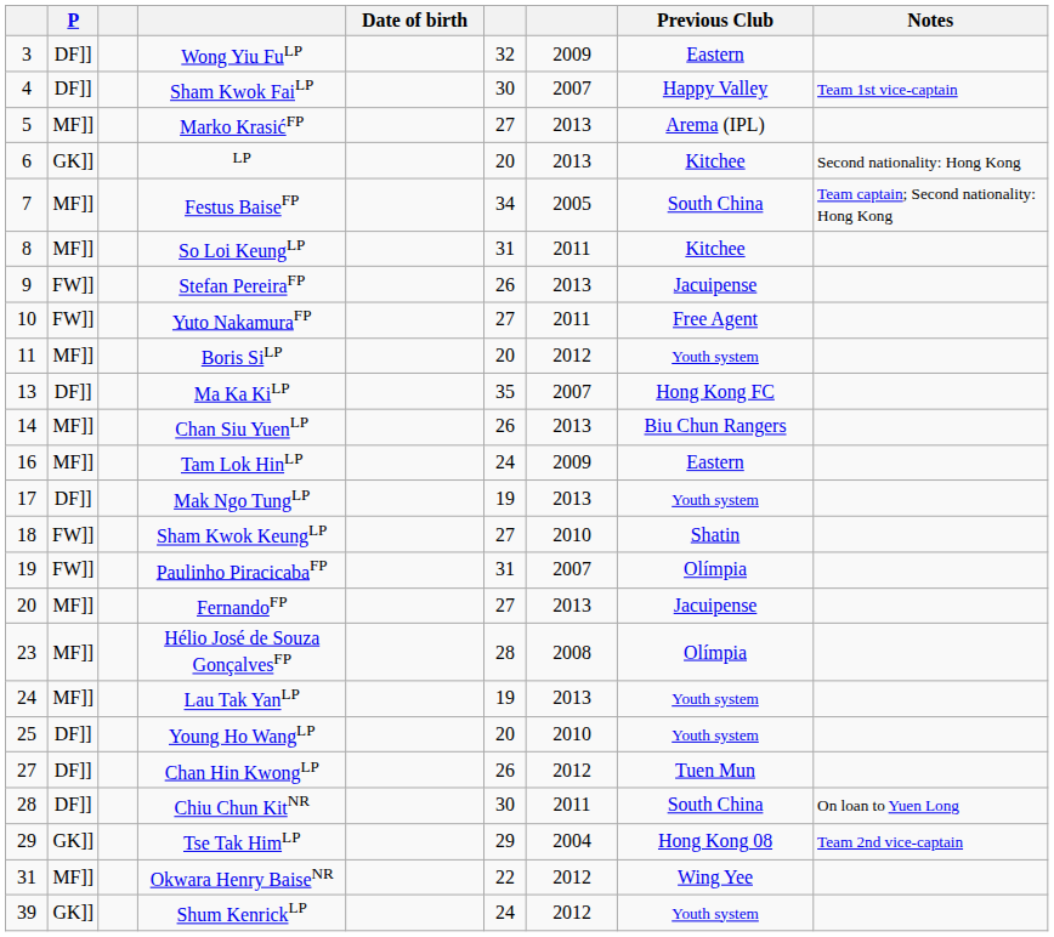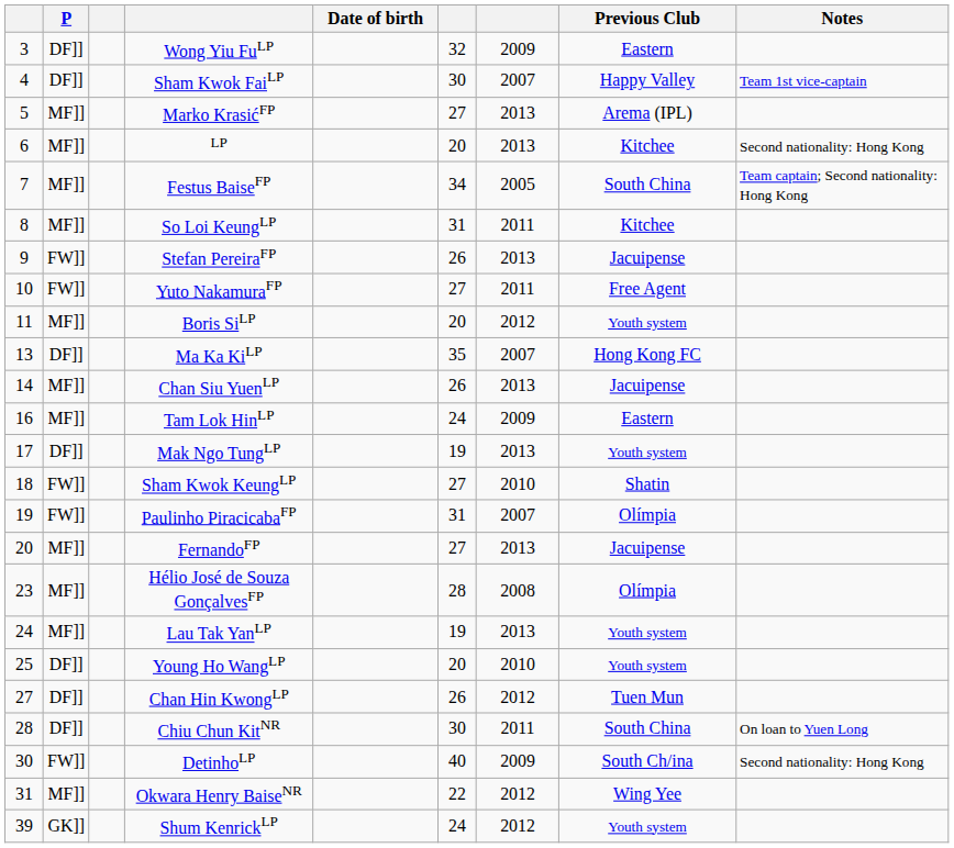LP | P: GK]] -> MF]]
Chan Siu YuenLP | Previous Club: Biu Chun Rangers -> Jacuipense
- row: 29 | GK]] | Tse Tak HimLP | 29 | 2004 | Hong Kong 08 | Team 2nd vice-captain
+ row: 30 | FW]] | DetinhoLP | 40 | 2009 | South Ch/ina | Second nationality: Hong Kong
